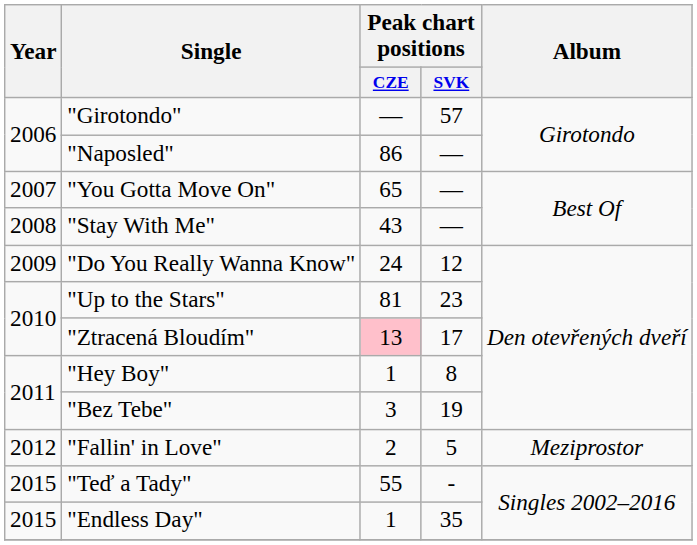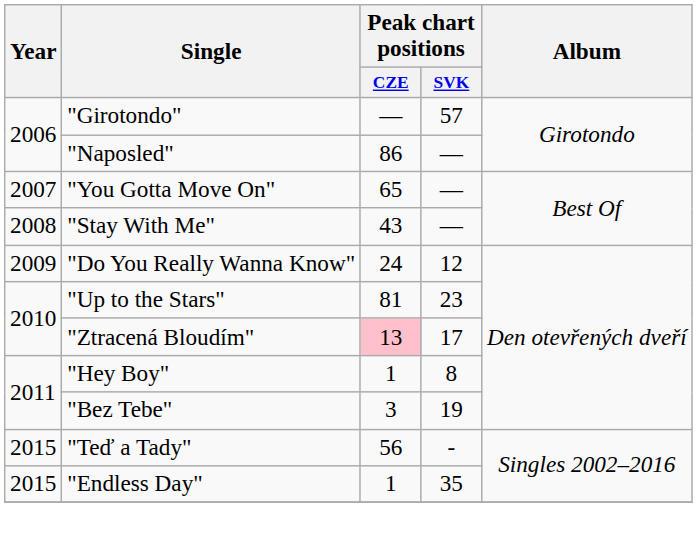- row: 2012 | "Fallin' in Love" | 2 | 5 | Meziprostor
"Teď a Tady" | Peak chart positions / CZE: 55 -> 56
